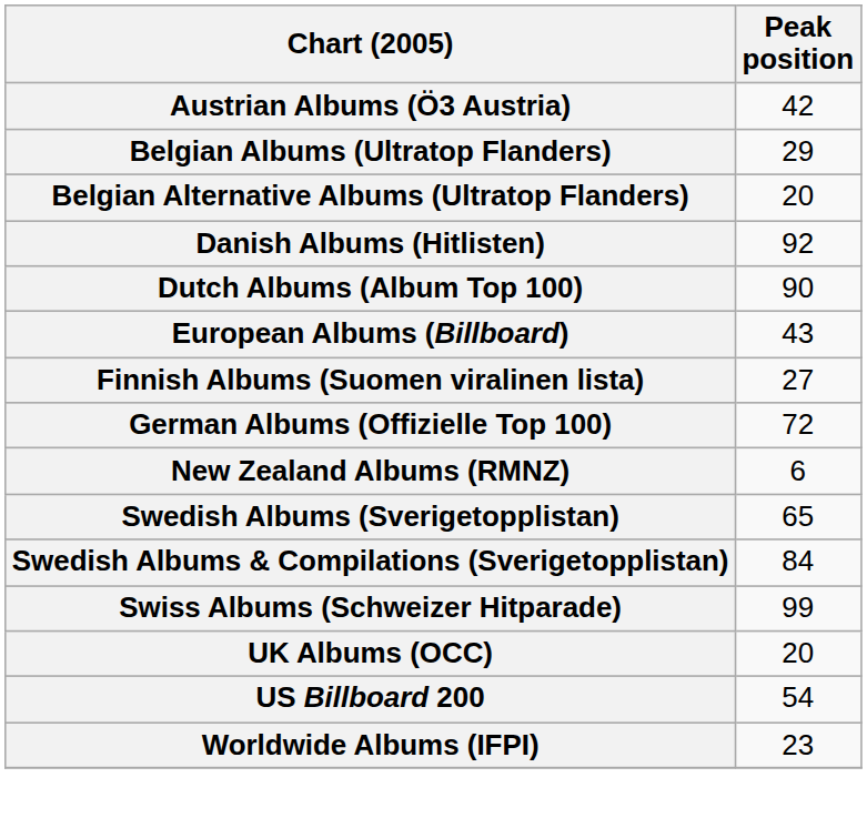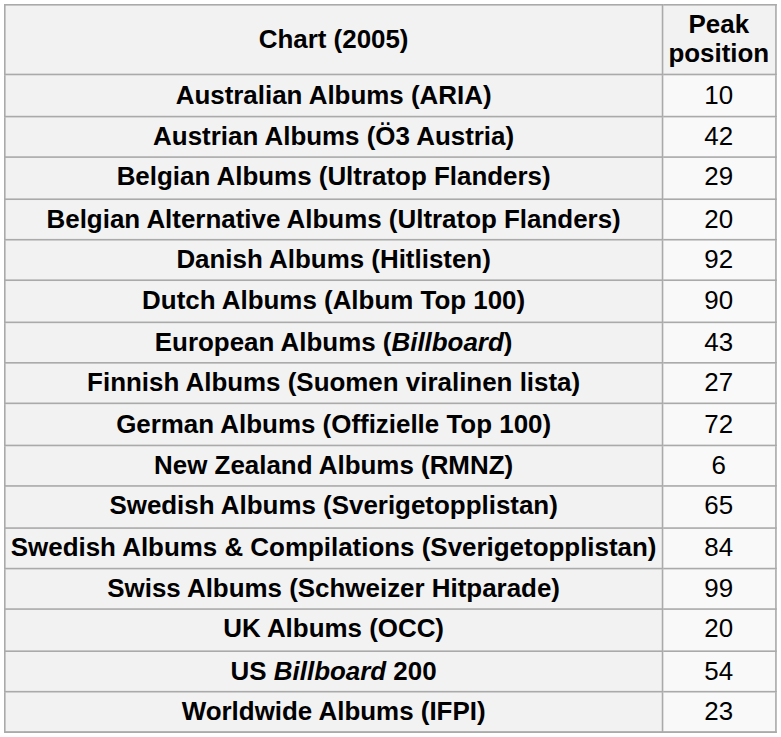+ row: Australian Albums (ARIA) | 10
